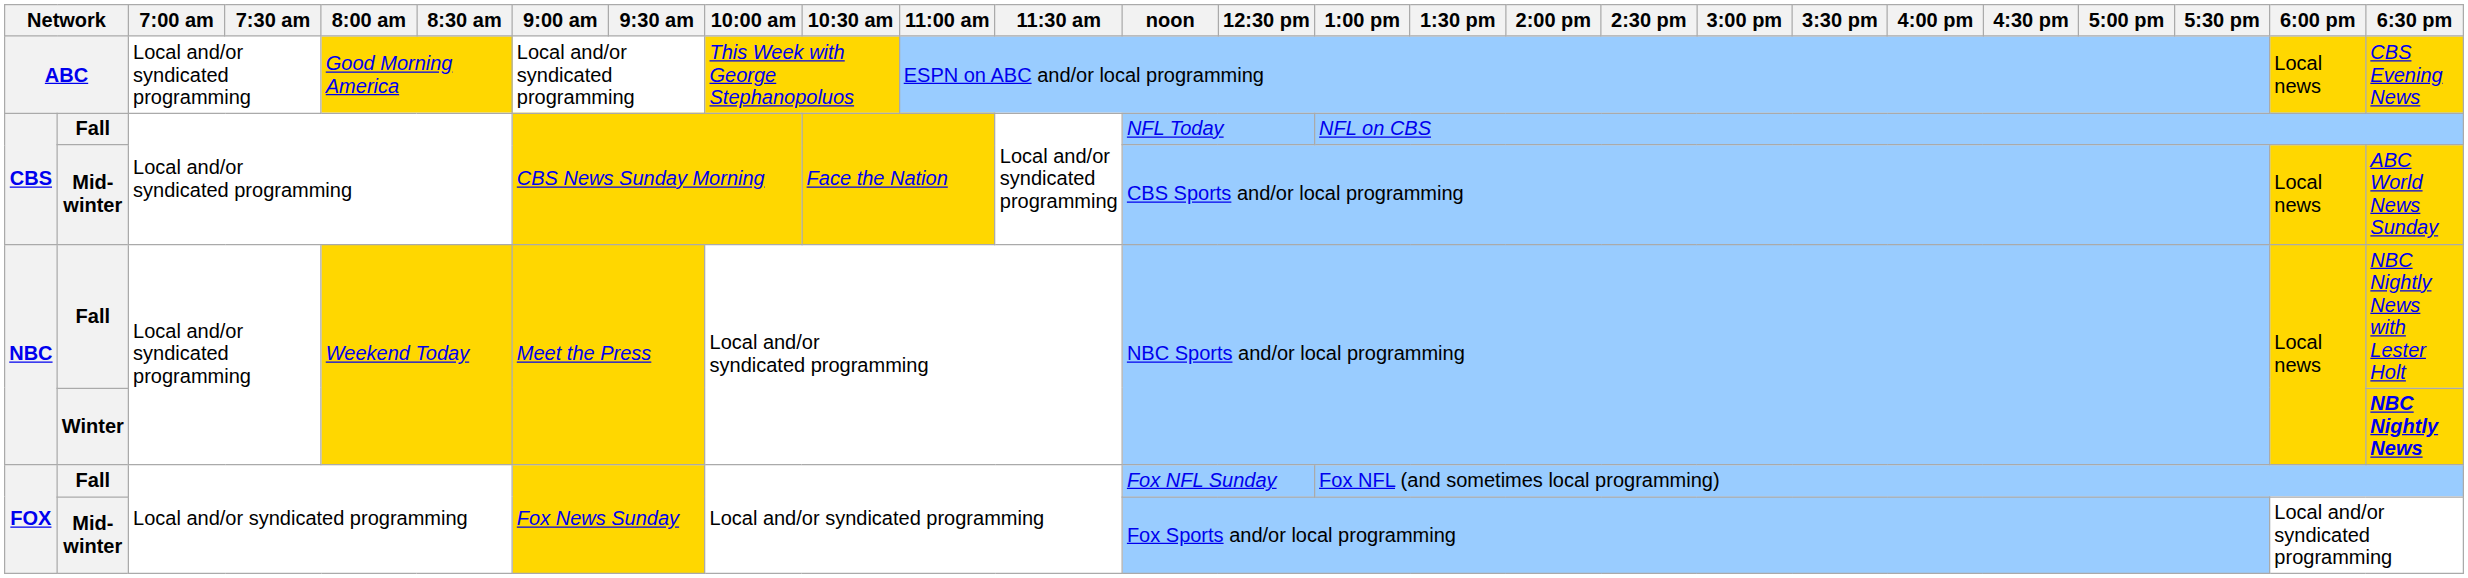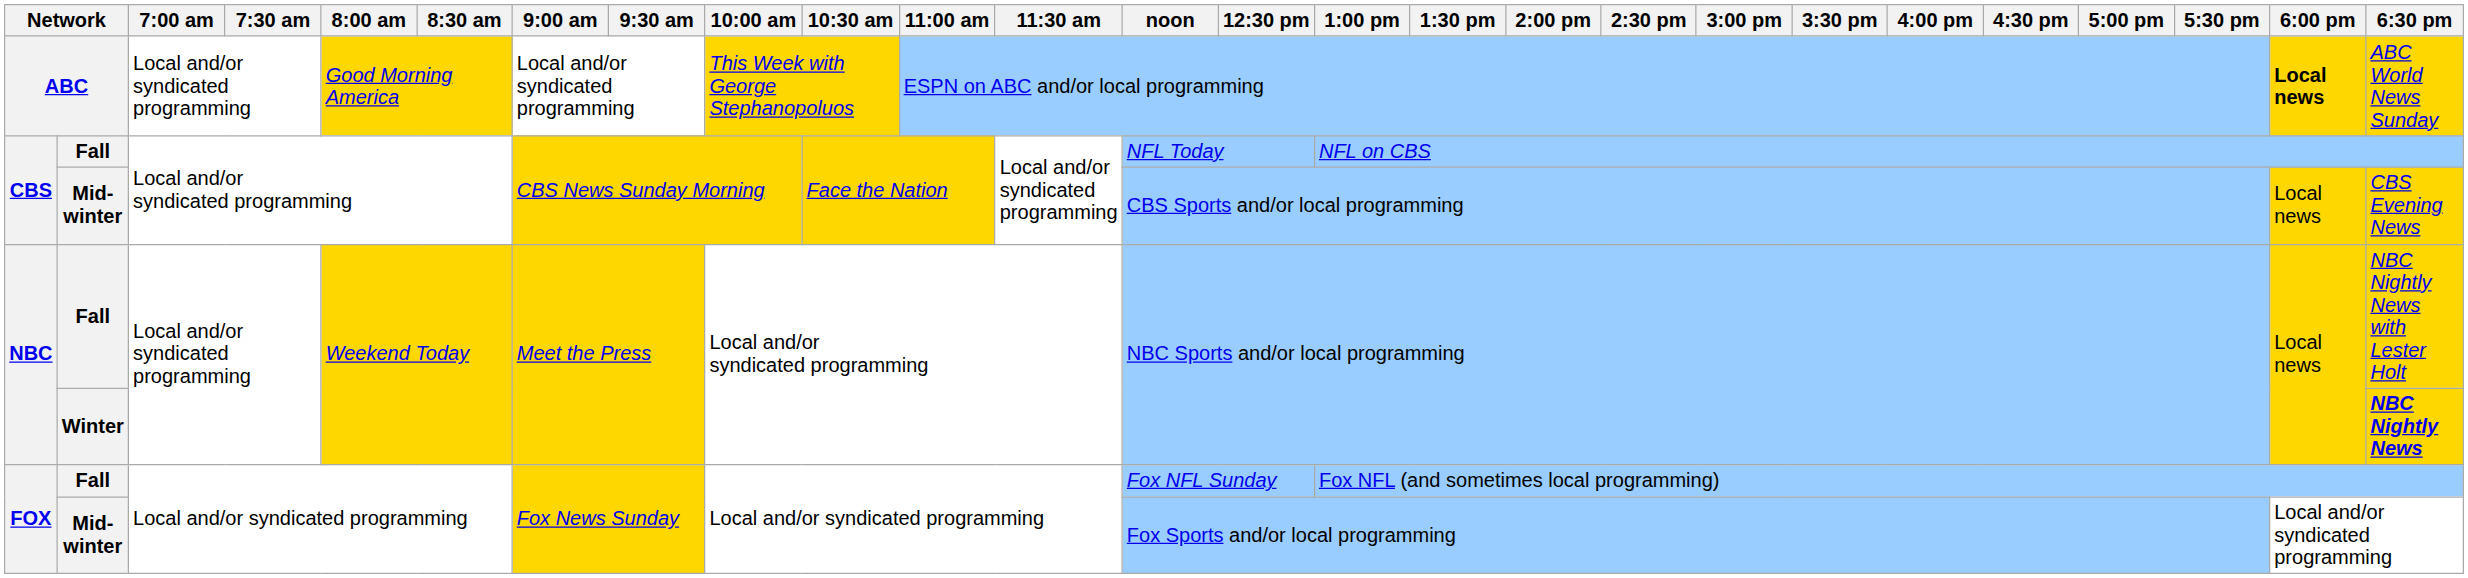ABC | 6:00 pm: normal -> bold
ABC | 6:30 pm: CBS Evening News -> ABC World News Sunday
CBS / Mid-winter | 6:30 pm: ABC World News Sunday -> CBS Evening News
